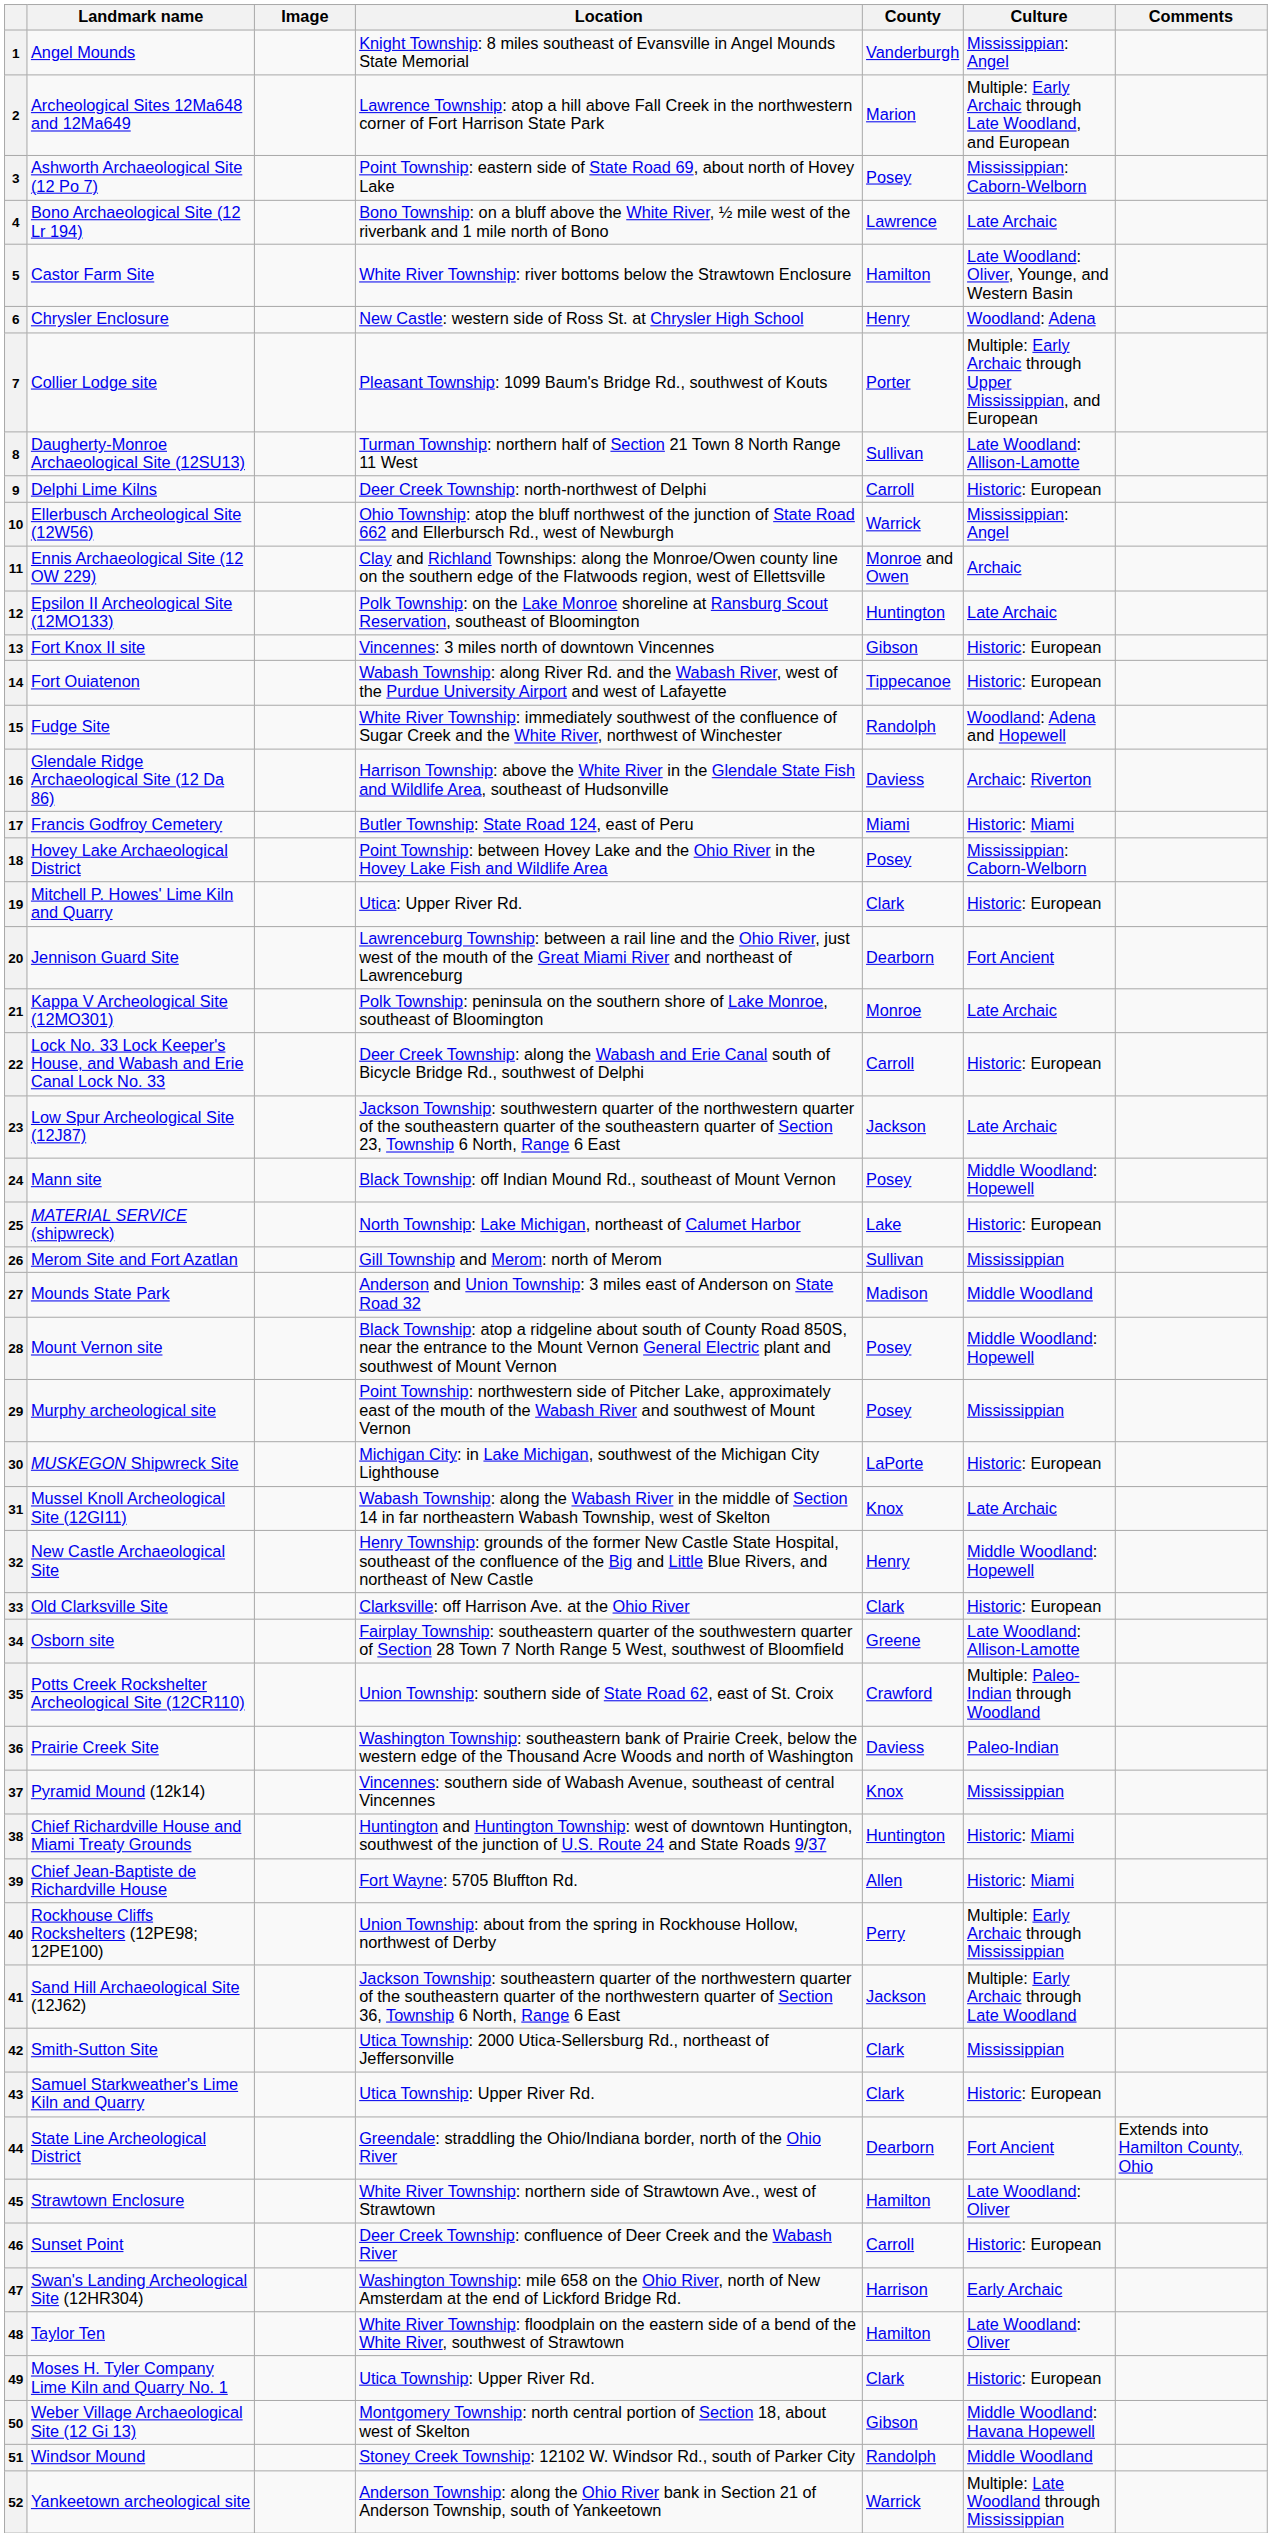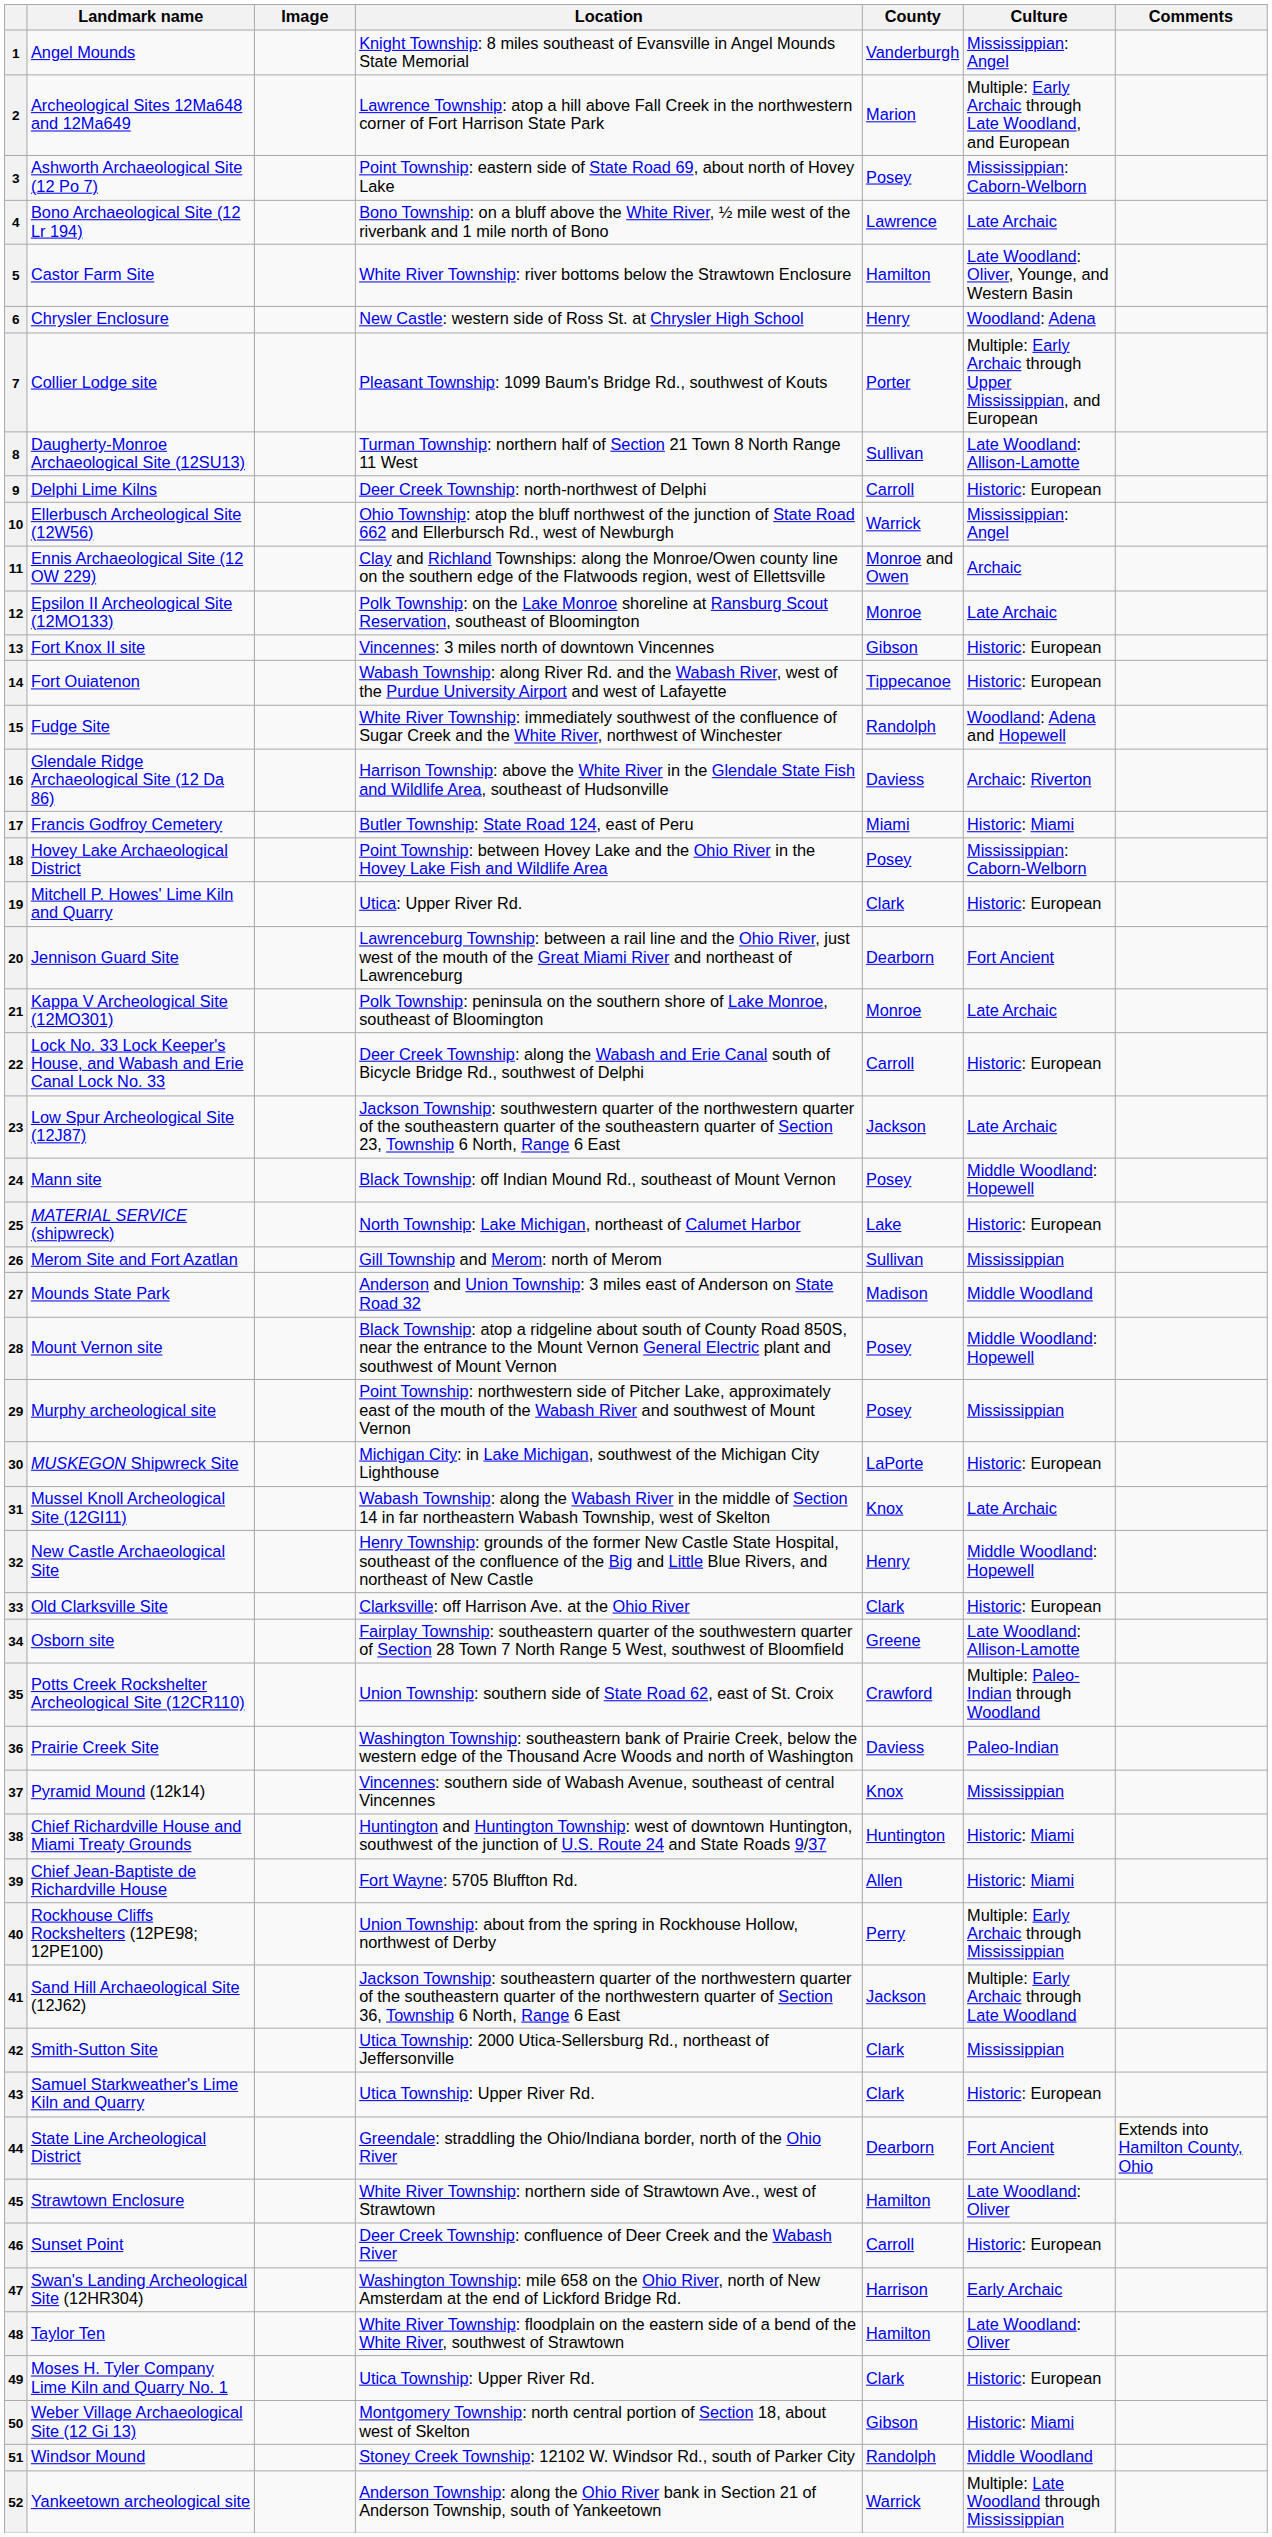12 | County: Huntington -> Monroe
50 | Culture: Middle Woodland: Havana Hopewell -> Historic: Miami
